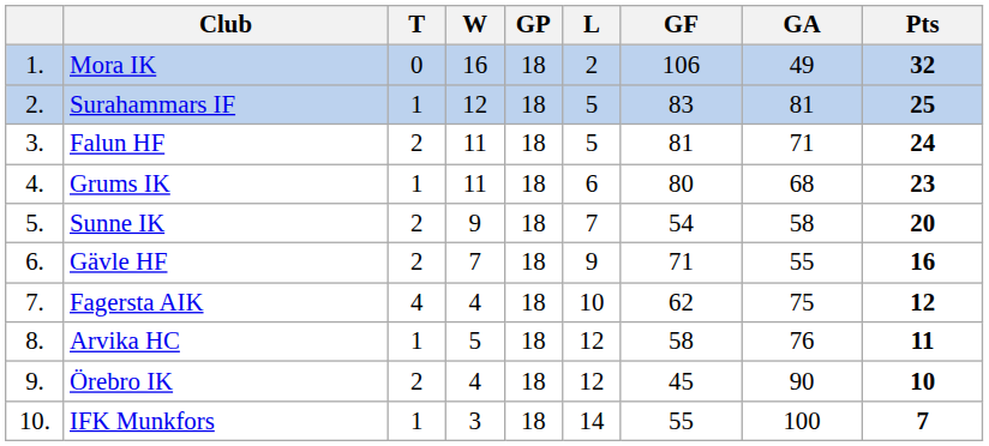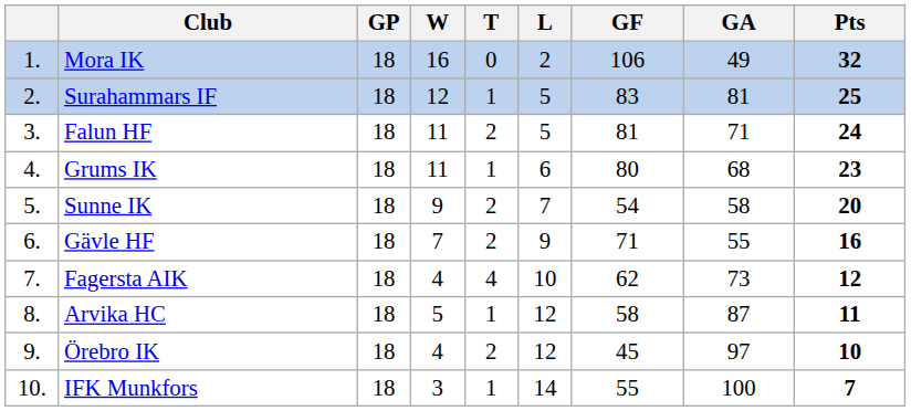columns swapped: GP <-> T
Fagersta AIK | GA: 75 -> 73
Arvika HC | GA: 76 -> 87
Örebro IK | GA: 90 -> 97
